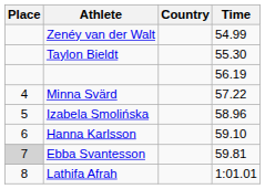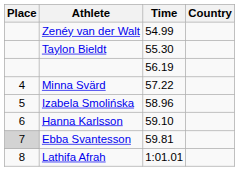columns swapped: Country <-> Time
